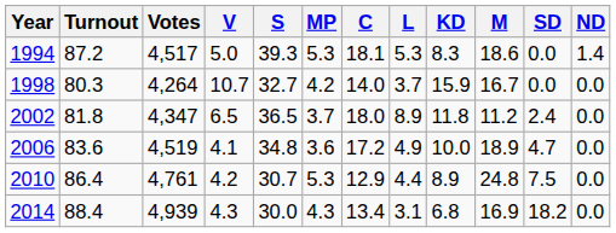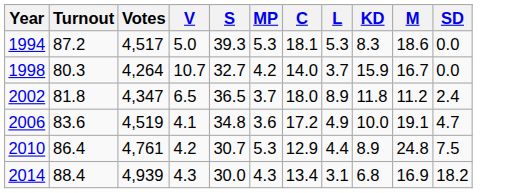- column: ND | 1.4 | 0.0 | 0.0 | 0.0 | 0.0 | 0.0
2006 | M: 18.9 -> 19.1
